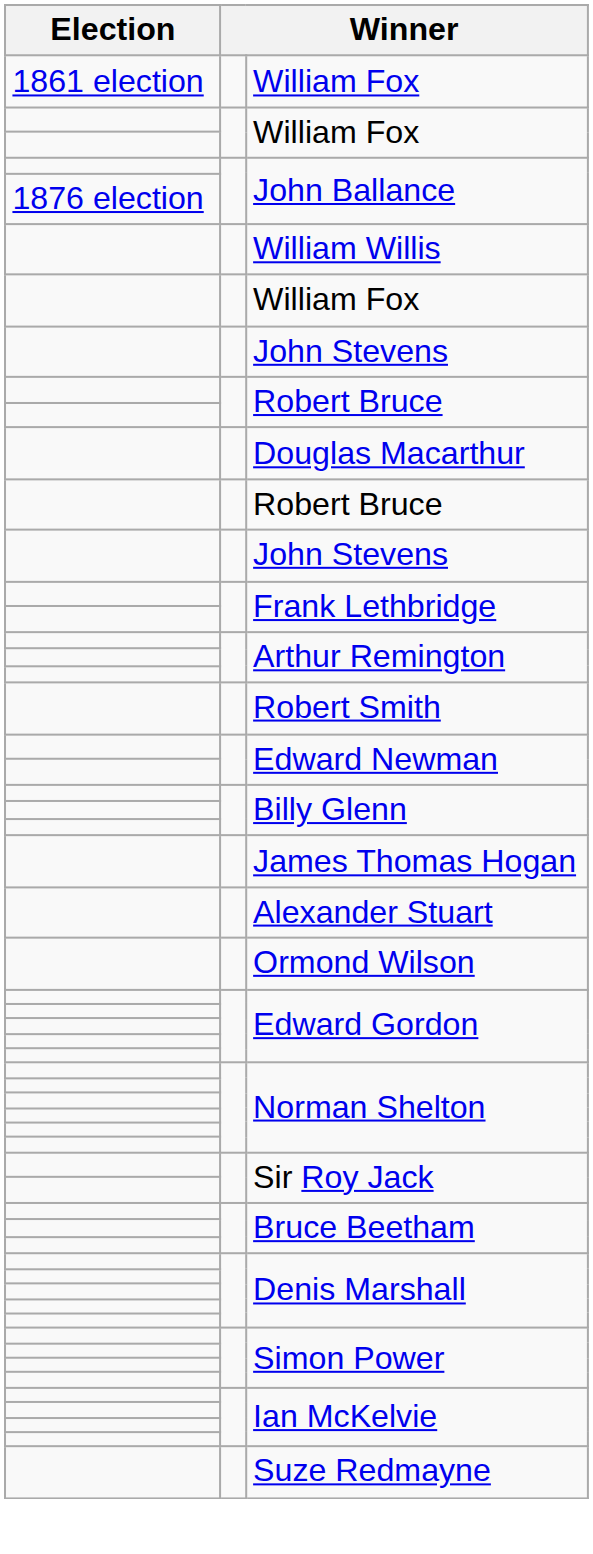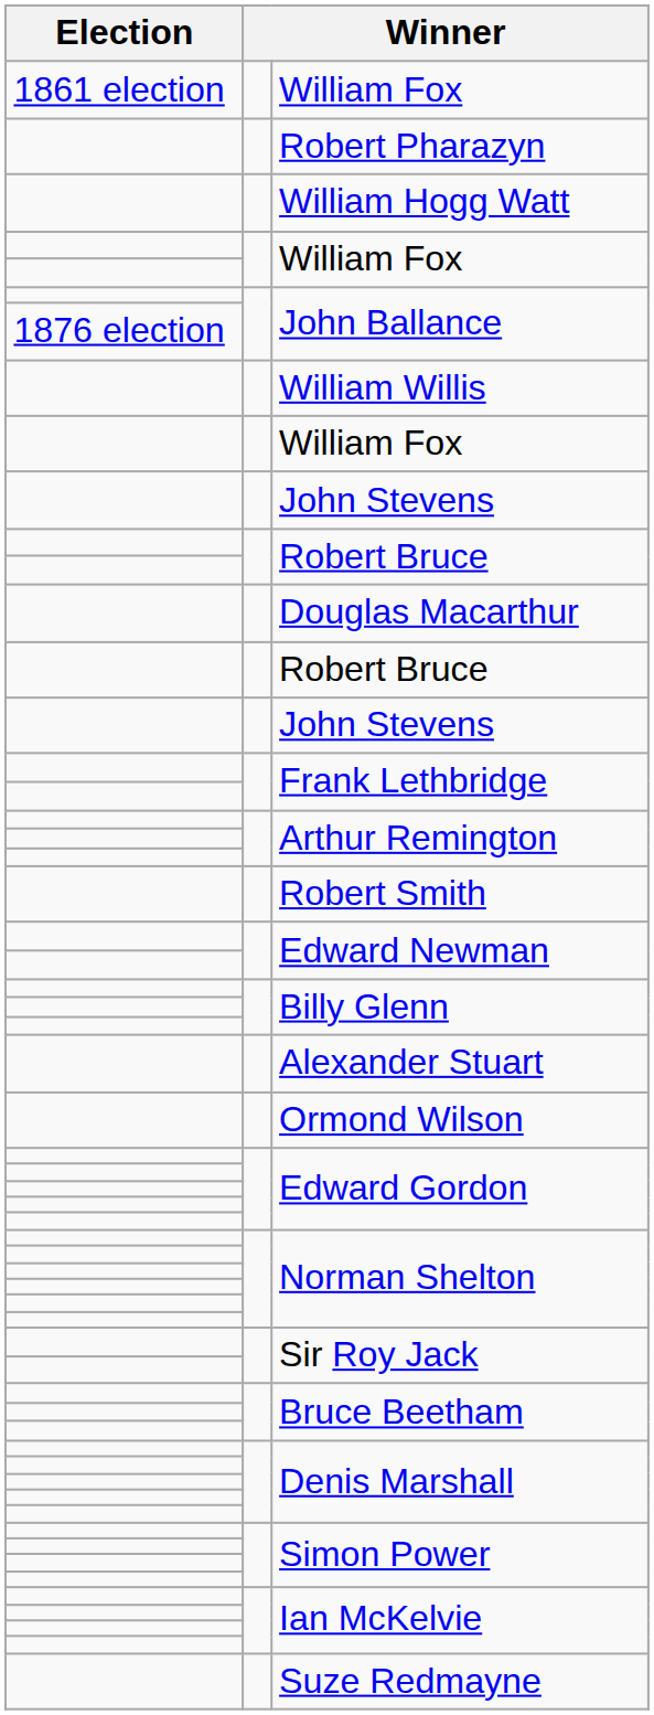+ row: Robert Pharazyn
+ row: William Hogg Watt
- row: James Thomas Hogan
